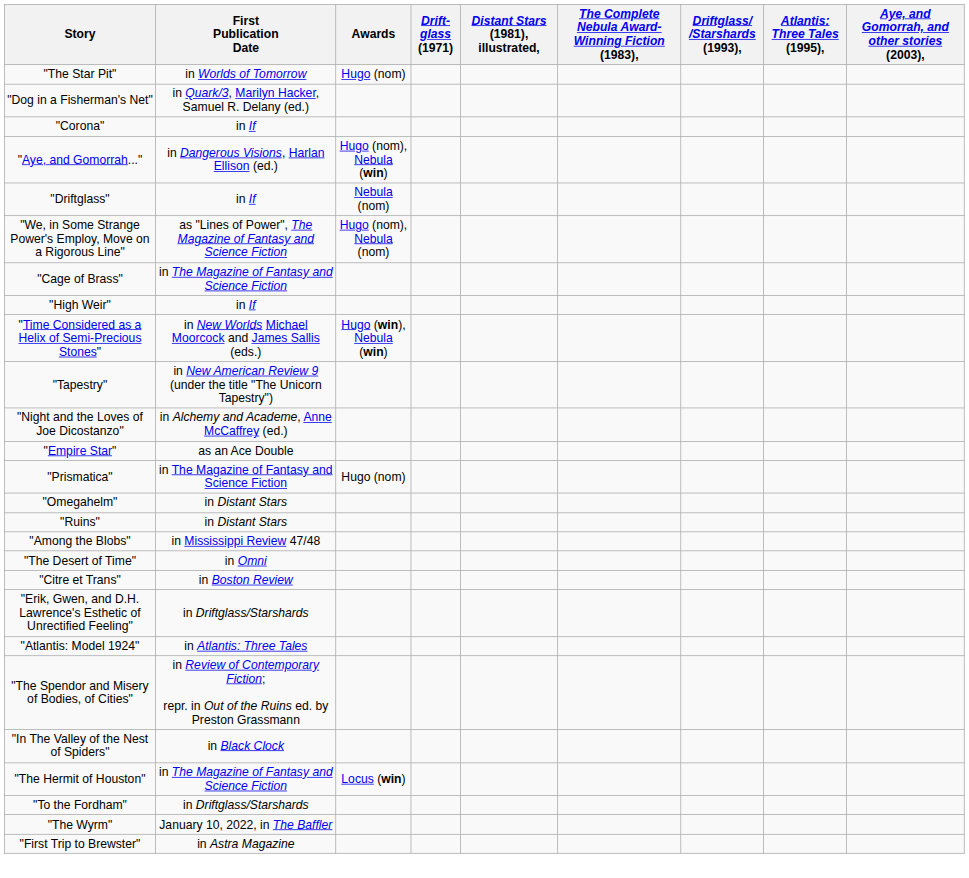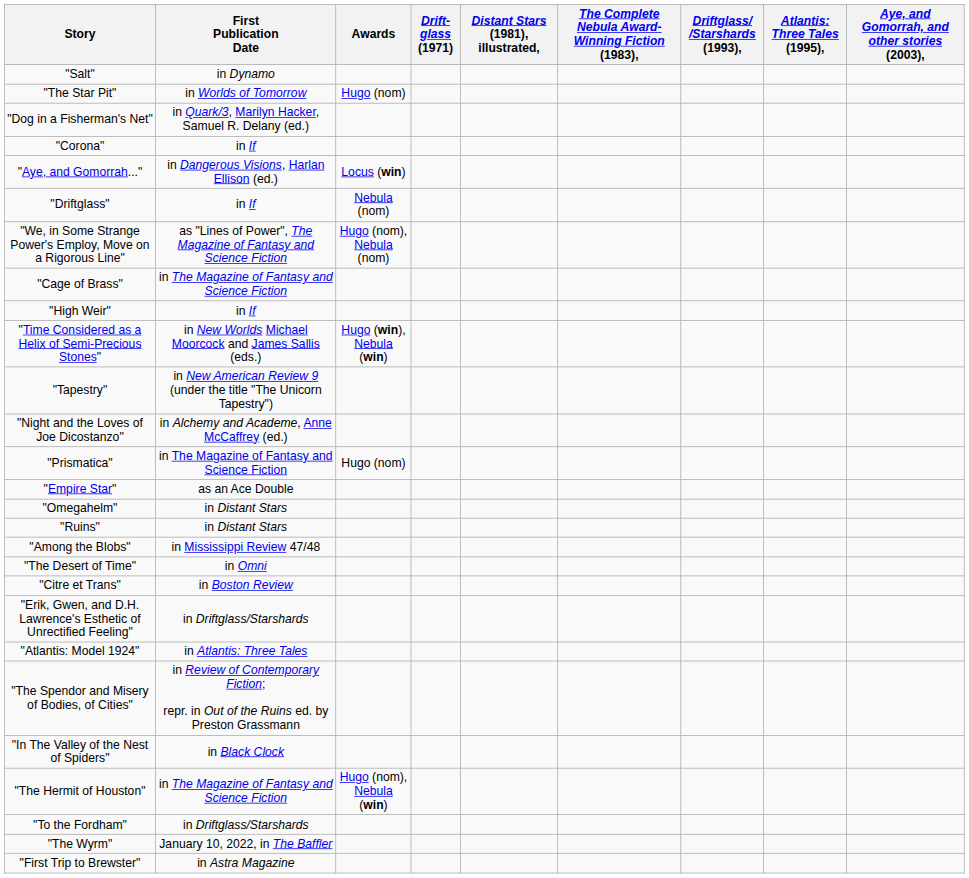+ row: "Salt" | in Dynamo
"Aye, and Gomorrah..." | Awards: Hugo (nom), Nebula (win) -> Locus (win)
rows swapped: "Prismatica" <-> "Empire Star"
"The Hermit of Houston" | Awards: Locus (win) -> Hugo (nom), Nebula (win)
